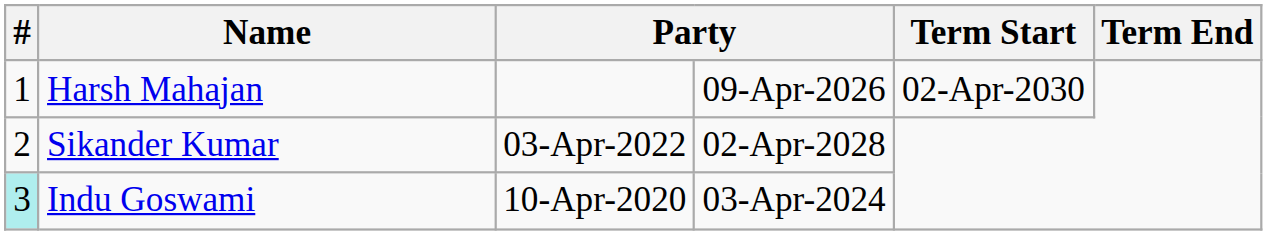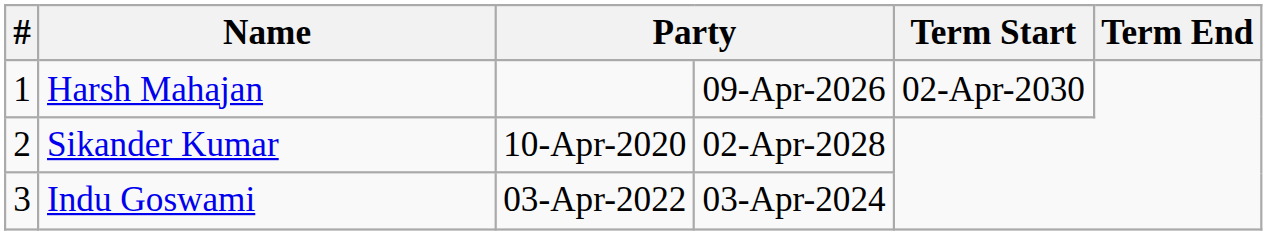Sikander Kumar | column 3: 03-Apr-2022 -> 10-Apr-2020
Indu Goswami | #: paleturquoise background -> no background
Indu Goswami | column 3: 10-Apr-2020 -> 03-Apr-2022
